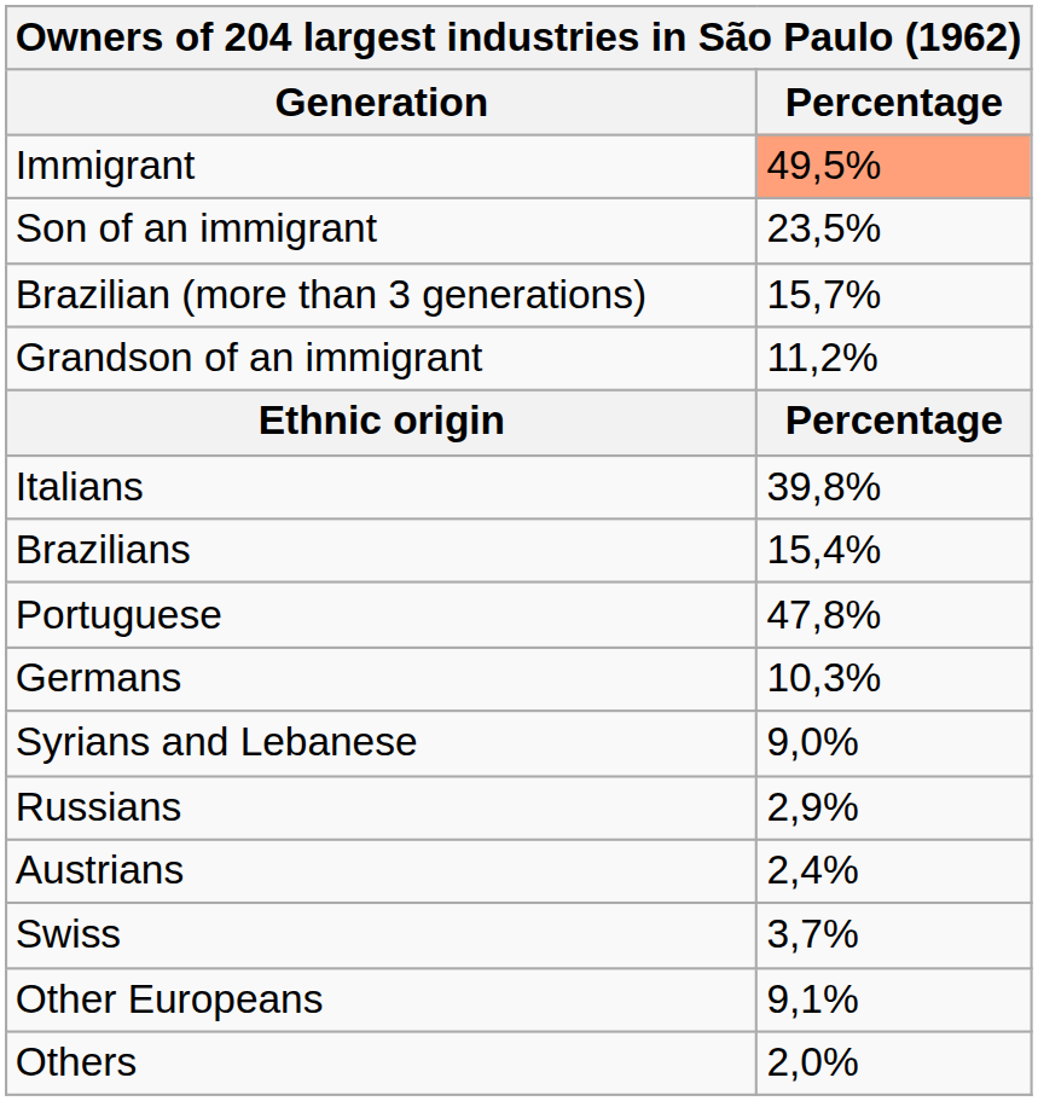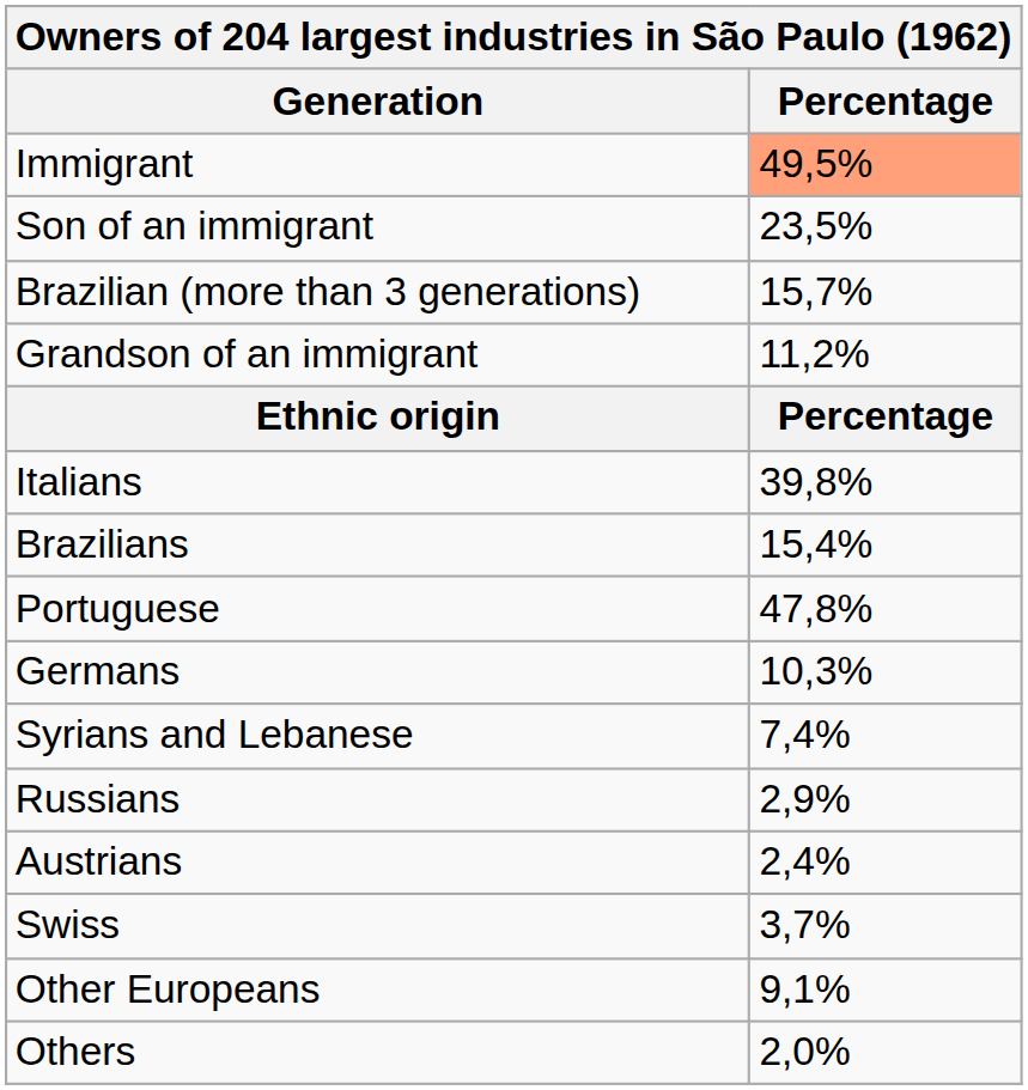Syrians and Lebanese | Percentage: 9,0% -> 7,4%
